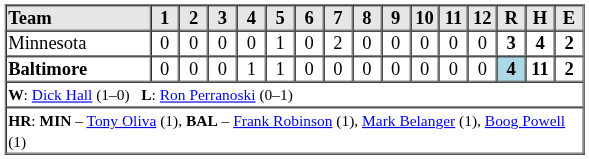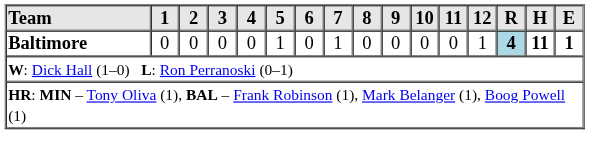- row: Minnesota | 0 | 0 | 0 | 0 | 1 | 0 | 2 | 0 | 0 | 0 | 0 | 0 | 3 | 4 | 2
Baltimore | 4: 1 -> 0
Baltimore | 7: 0 -> 1
Baltimore | 12: 0 -> 1
Baltimore | E: 2 -> 1
